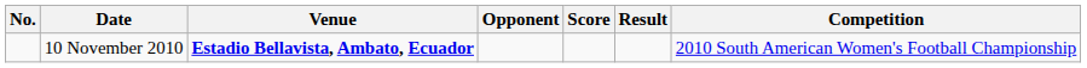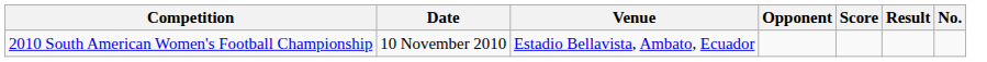columns swapped: No. <-> Competition
10 November 2010 | Venue: bold -> normal
